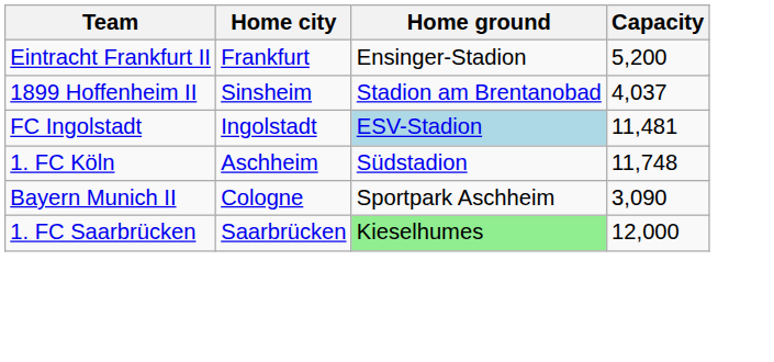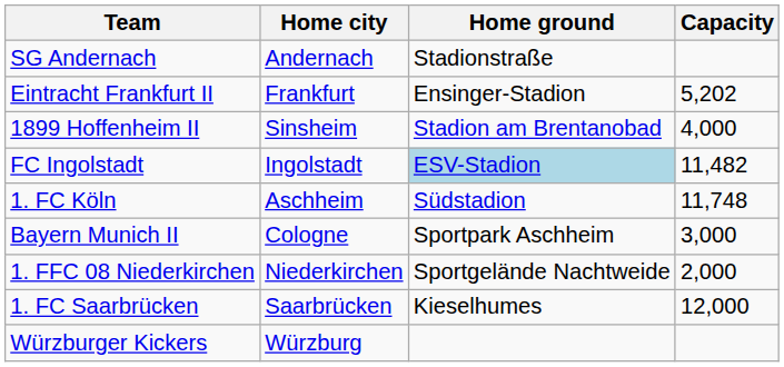+ row: SG Andernach | Andernach | Stadionstraße
Eintracht Frankfurt II | Capacity: 5,200 -> 5,202
1899 Hoffenheim II | Capacity: 4,037 -> 4,000
FC Ingolstadt | Capacity: 11,481 -> 11,482
Bayern Munich II | Capacity: 3,090 -> 3,000
+ row: 1. FFC 08 Niederkirchen | Niederkirchen | Sportgelände Nachtweide | 2,000
1. FC Saarbrücken | Home ground: lightgreen background -> no background
+ row: Würzburger Kickers | Würzburg
